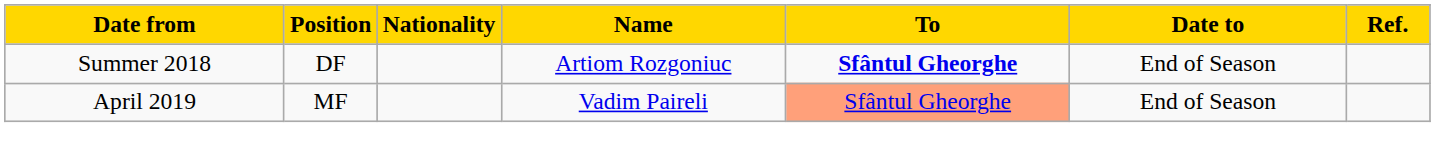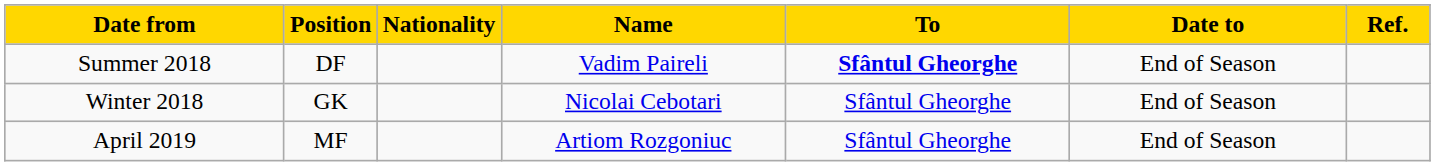Summer 2018 | Name: Artiom Rozgoniuc -> Vadim Paireli
+ row: Winter 2018 | GK | Nicolai Cebotari | Sfântul Gheorghe | End of Season
April 2019 | Name: Vadim Paireli -> Artiom Rozgoniuc
April 2019 | To: lightsalmon background -> no background
